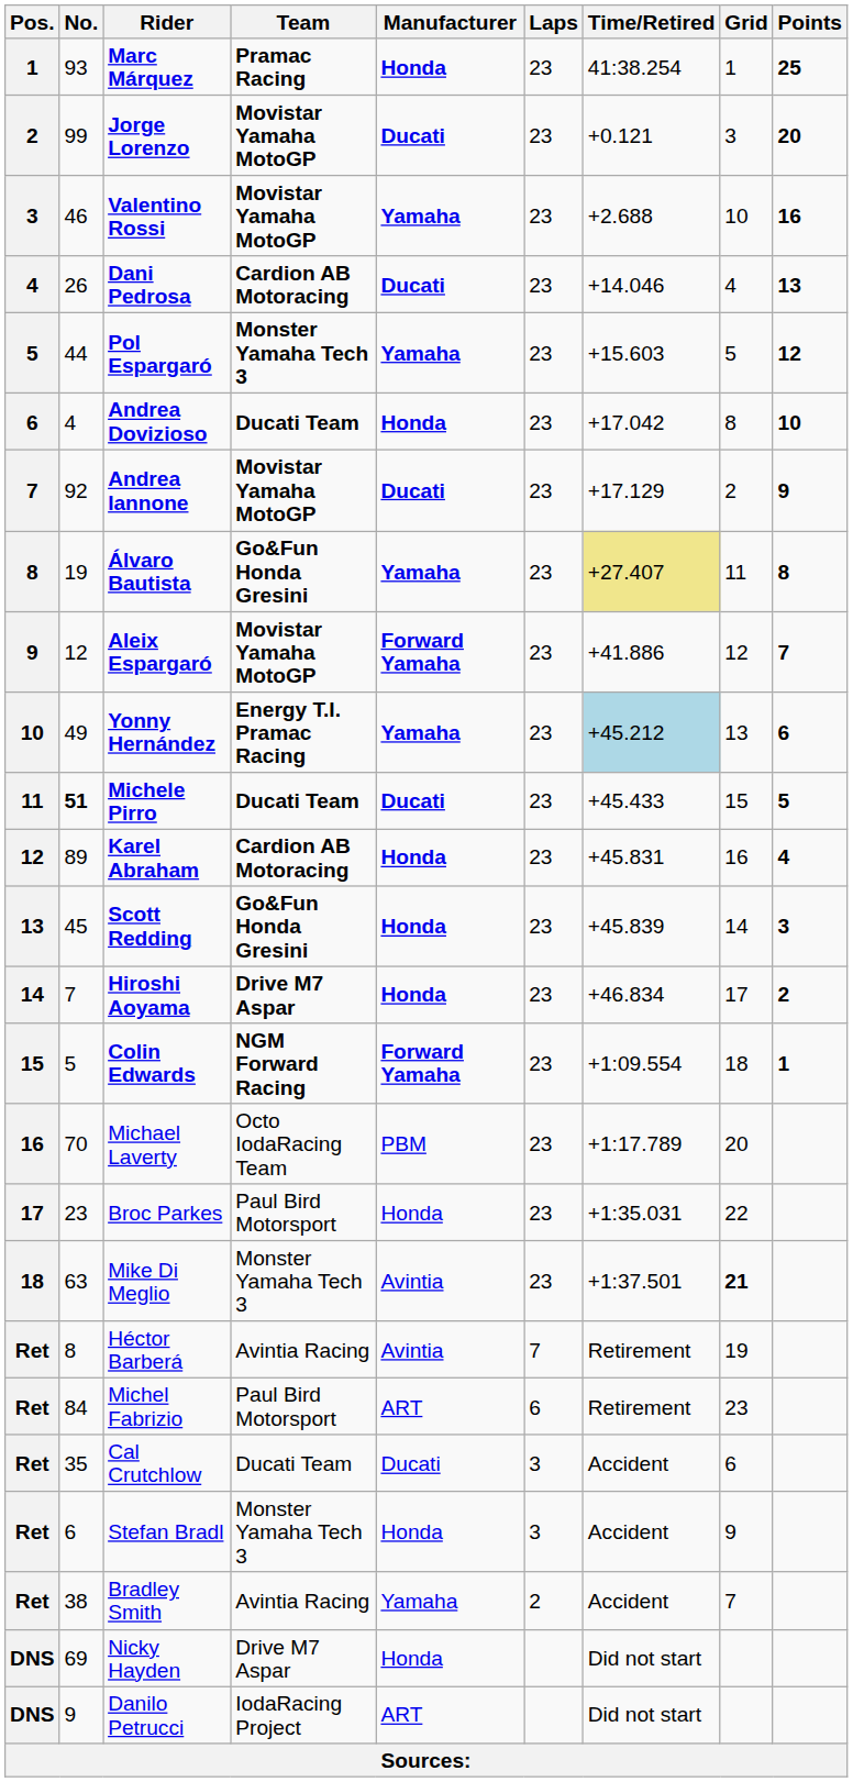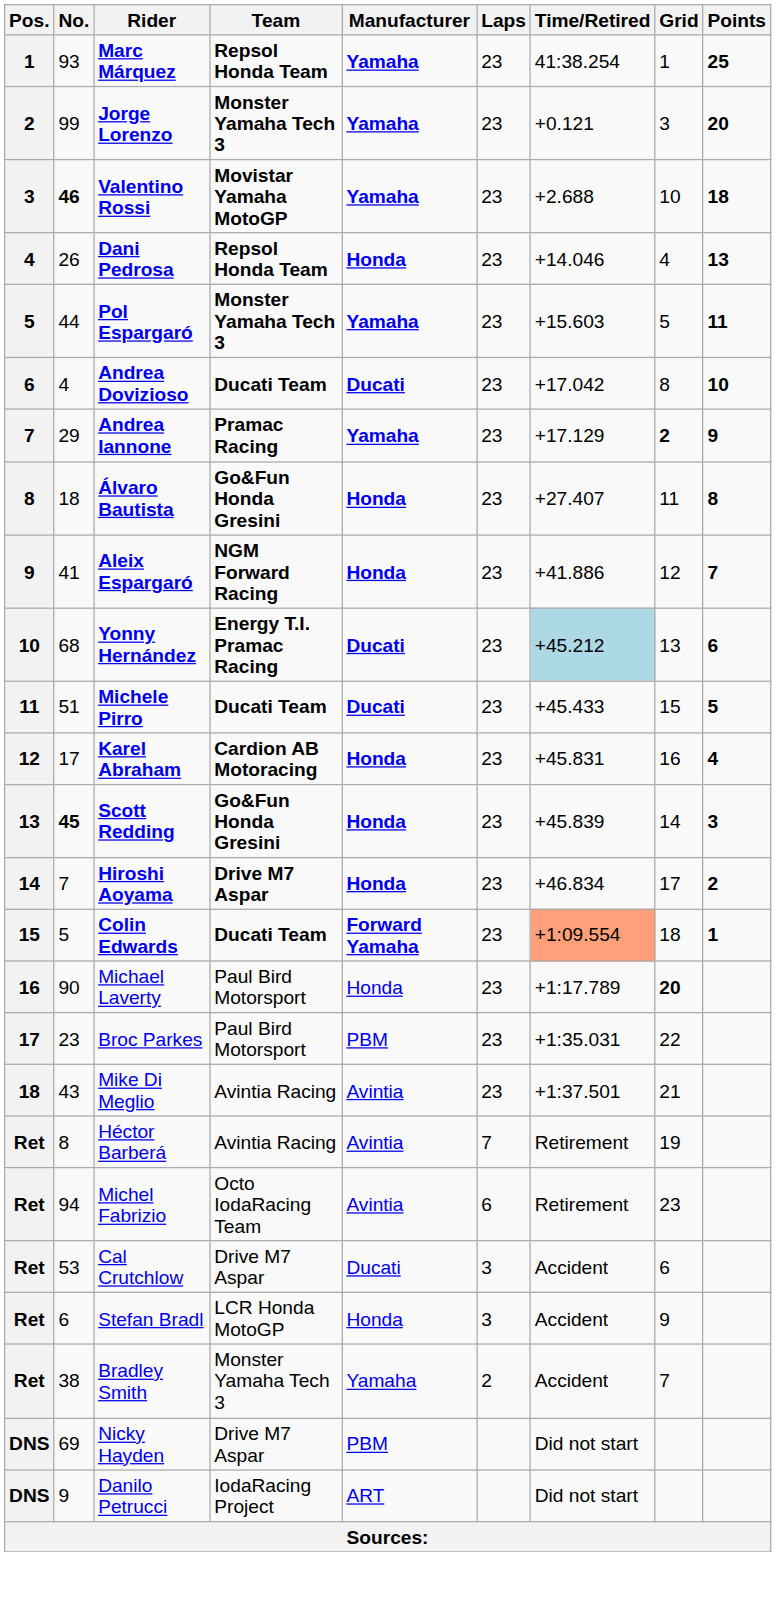Marc Márquez | Team: Pramac Racing -> Repsol Honda Team
Marc Márquez | Manufacturer: Honda -> Yamaha
Jorge Lorenzo | Team: Movistar Yamaha MotoGP -> Monster Yamaha Tech 3
Jorge Lorenzo | Manufacturer: Ducati -> Yamaha
Valentino Rossi | No.: normal -> bold
Valentino Rossi | Points: 16 -> 18
Dani Pedrosa | Team: Cardion AB Motoracing -> Repsol Honda Team
Dani Pedrosa | Manufacturer: Ducati -> Honda
Pol Espargaró | Points: 12 -> 11
Andrea Dovizioso | Manufacturer: Honda -> Ducati
Andrea Iannone | No.: 92 -> 29
Andrea Iannone | Team: Movistar Yamaha MotoGP -> Pramac Racing
Andrea Iannone | Manufacturer: Ducati -> Yamaha
Andrea Iannone | Grid: normal -> bold
Álvaro Bautista | No.: 19 -> 18
Álvaro Bautista | Manufacturer: Yamaha -> Honda
Álvaro Bautista | Time/Retired: khaki background -> no background
Aleix Espargaró | No.: 12 -> 41
Aleix Espargaró | Team: Movistar Yamaha MotoGP -> NGM Forward Racing
Aleix Espargaró | Manufacturer: Forward Yamaha -> Honda
Yonny Hernández | No.: 49 -> 68
Yonny Hernández | Manufacturer: Yamaha -> Ducati
Michele Pirro | No.: bold -> normal
Karel Abraham | No.: 89 -> 17
Scott Redding | No.: normal -> bold
Colin Edwards | Team: NGM Forward Racing -> Ducati Team
Colin Edwards | Time/Retired: no background -> lightsalmon background
Michael Laverty | No.: 70 -> 90
Michael Laverty | Team: Octo IodaRacing Team -> Paul Bird Motorsport
Michael Laverty | Manufacturer: PBM -> Honda
Michael Laverty | Grid: normal -> bold
Broc Parkes | Manufacturer: Honda -> PBM
Mike Di Meglio | No.: 63 -> 43
Mike Di Meglio | Team: Monster Yamaha Tech 3 -> Avintia Racing
Mike Di Meglio | Grid: bold -> normal
Michel Fabrizio | No.: 84 -> 94
Michel Fabrizio | Team: Paul Bird Motorsport -> Octo IodaRacing Team
Michel Fabrizio | Manufacturer: ART -> Avintia
Cal Crutchlow | No.: 35 -> 53
Cal Crutchlow | Team: Ducati Team -> Drive M7 Aspar
Stefan Bradl | Team: Monster Yamaha Tech 3 -> LCR Honda MotoGP
Bradley Smith | Team: Avintia Racing -> Monster Yamaha Tech 3
Nicky Hayden | Manufacturer: Honda -> PBM
